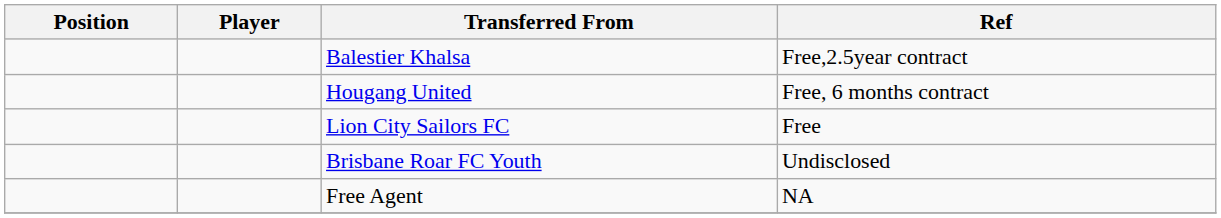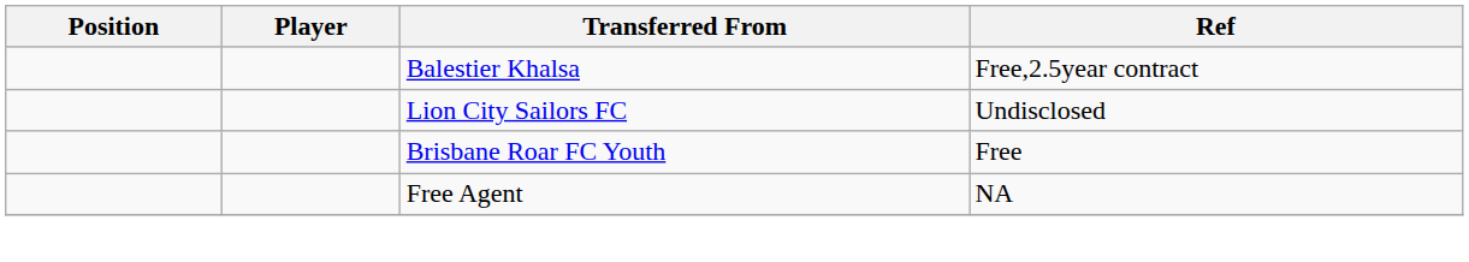- row: Hougang United | Free, 6 months contract
Lion City Sailors FC | Ref: Free -> Undisclosed
Brisbane Roar FC Youth | Ref: Undisclosed -> Free
